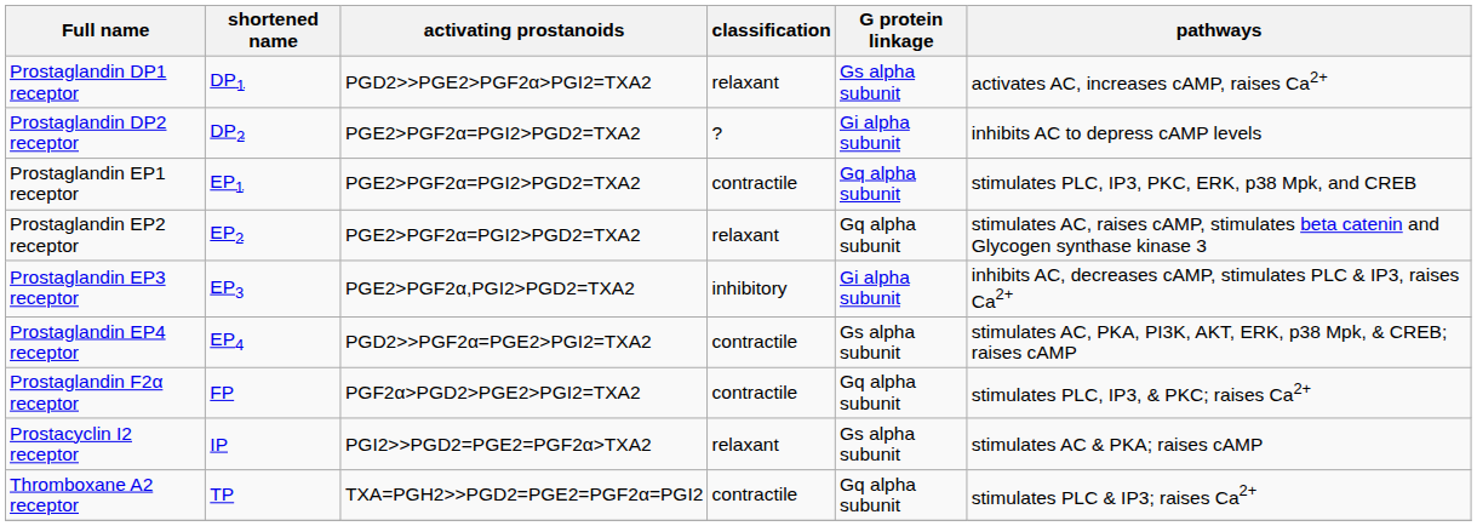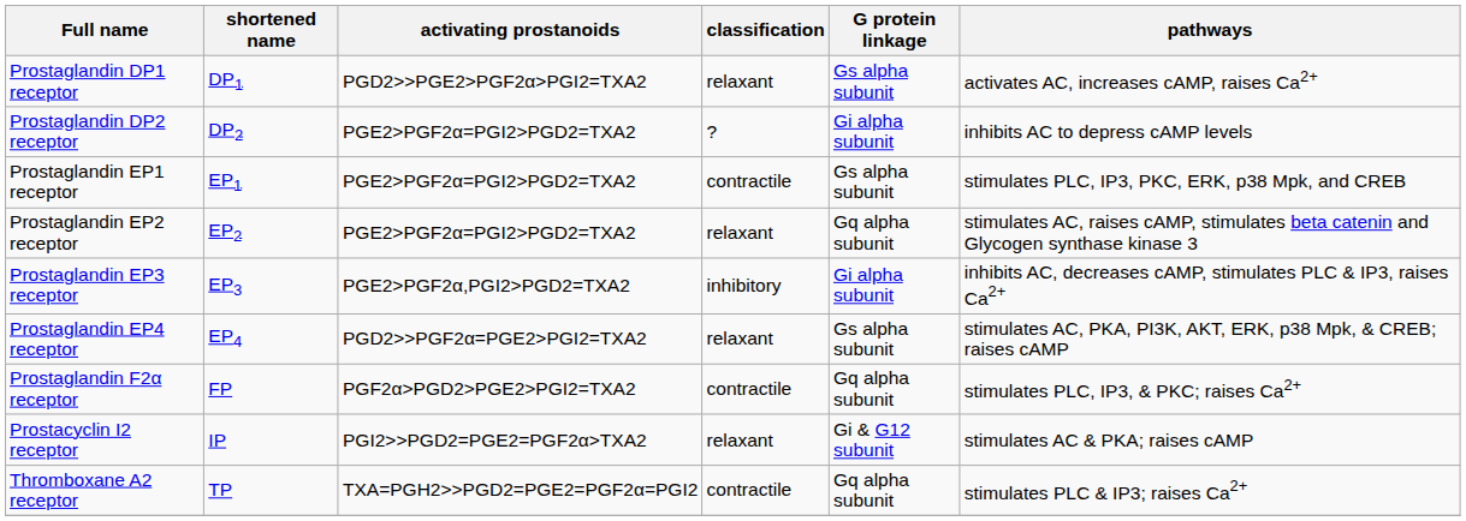Prostaglandin EP1 receptor | G protein linkage: Gq alpha subunit -> Gs alpha subunit
Prostaglandin EP4 receptor | classification: contractile -> relaxant
Prostacyclin I2 receptor | G protein linkage: Gs alpha subunit -> Gi & G12 subunit
